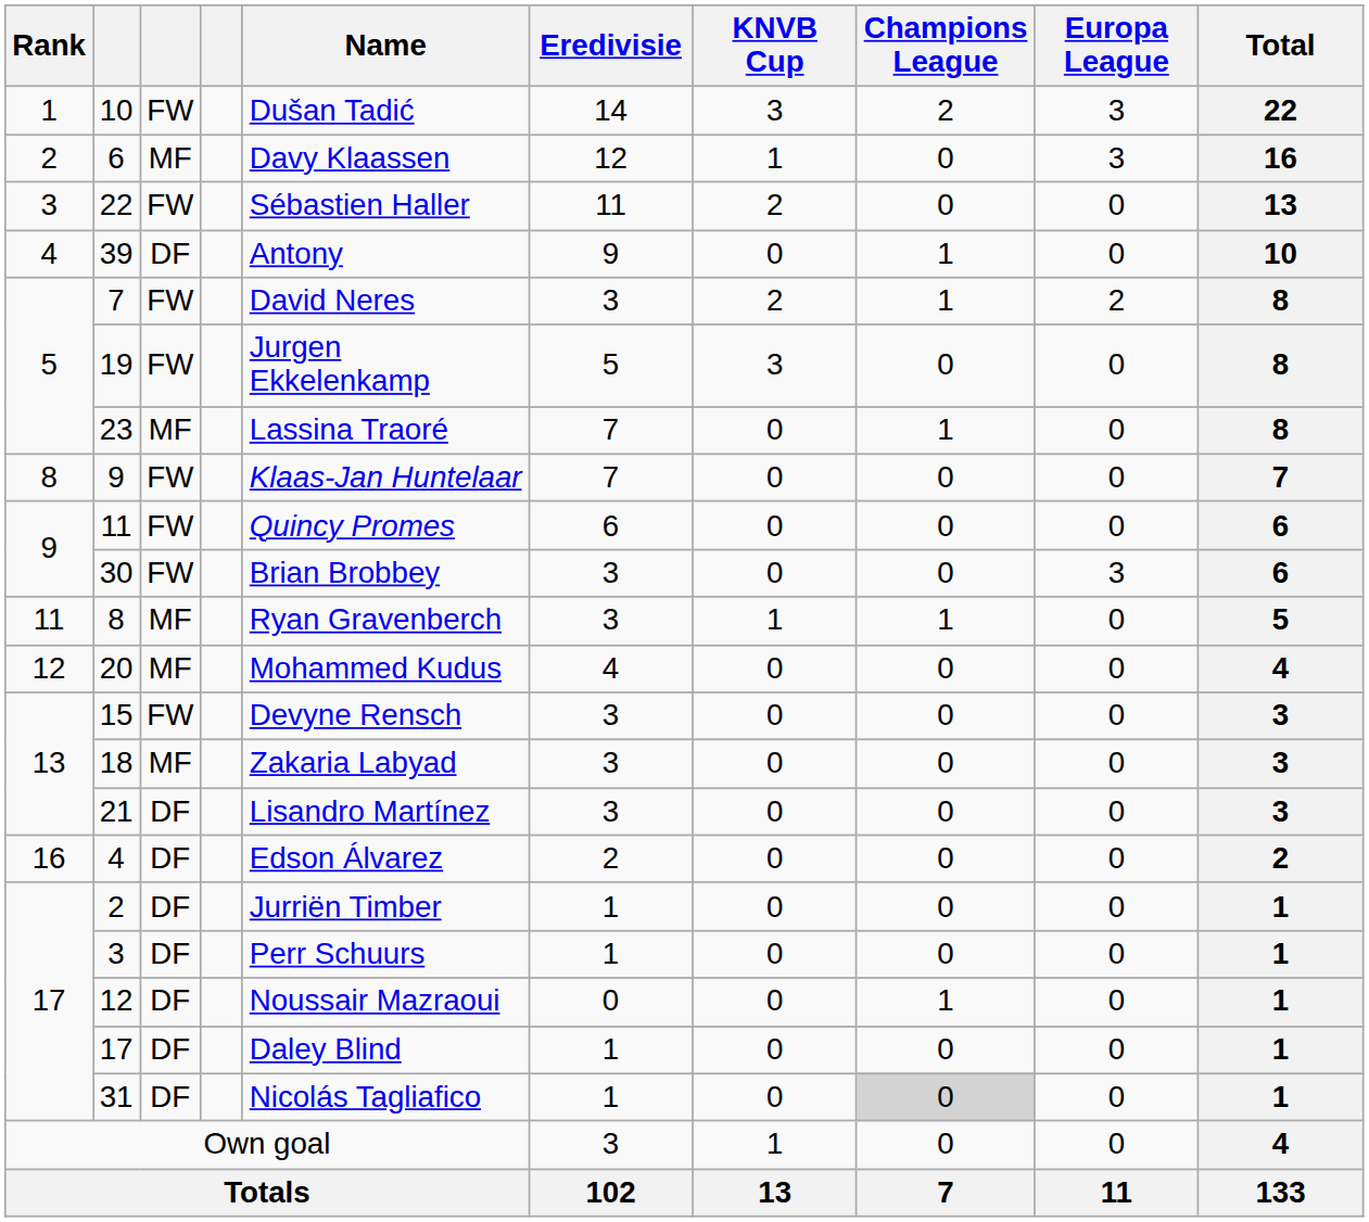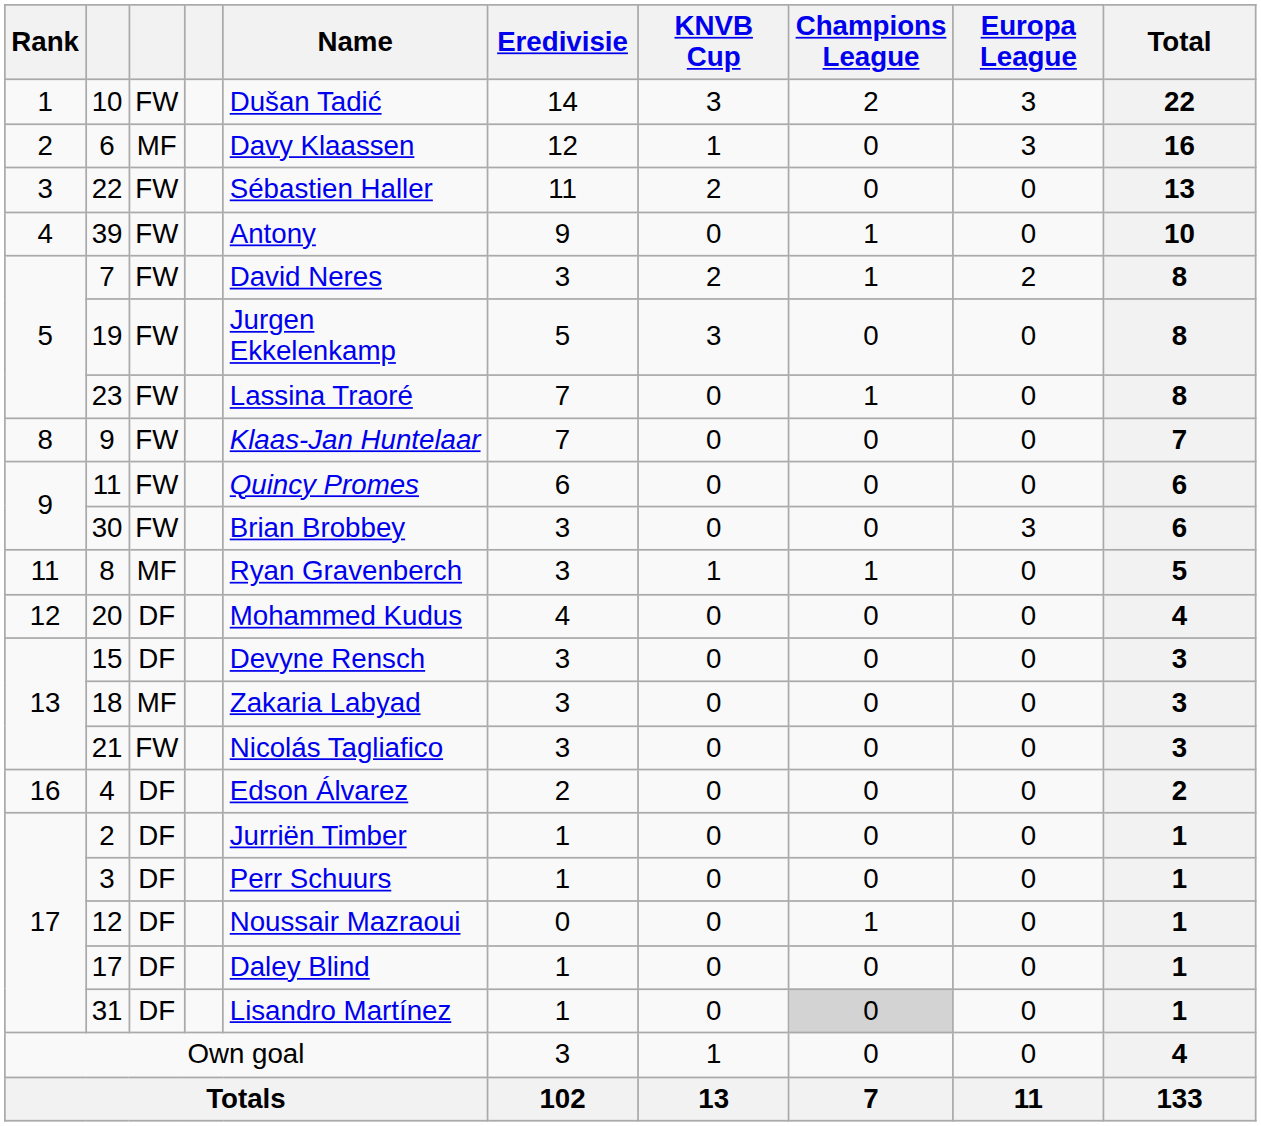39 | column 3: DF -> FW
23 | column 3: MF -> FW
20 | column 3: MF -> DF
15 | column 3: FW -> DF
21 | column 3: DF -> FW
21 | Name: Lisandro Martínez -> Nicolás Tagliafico
31 | Name: Nicolás Tagliafico -> Lisandro Martínez
